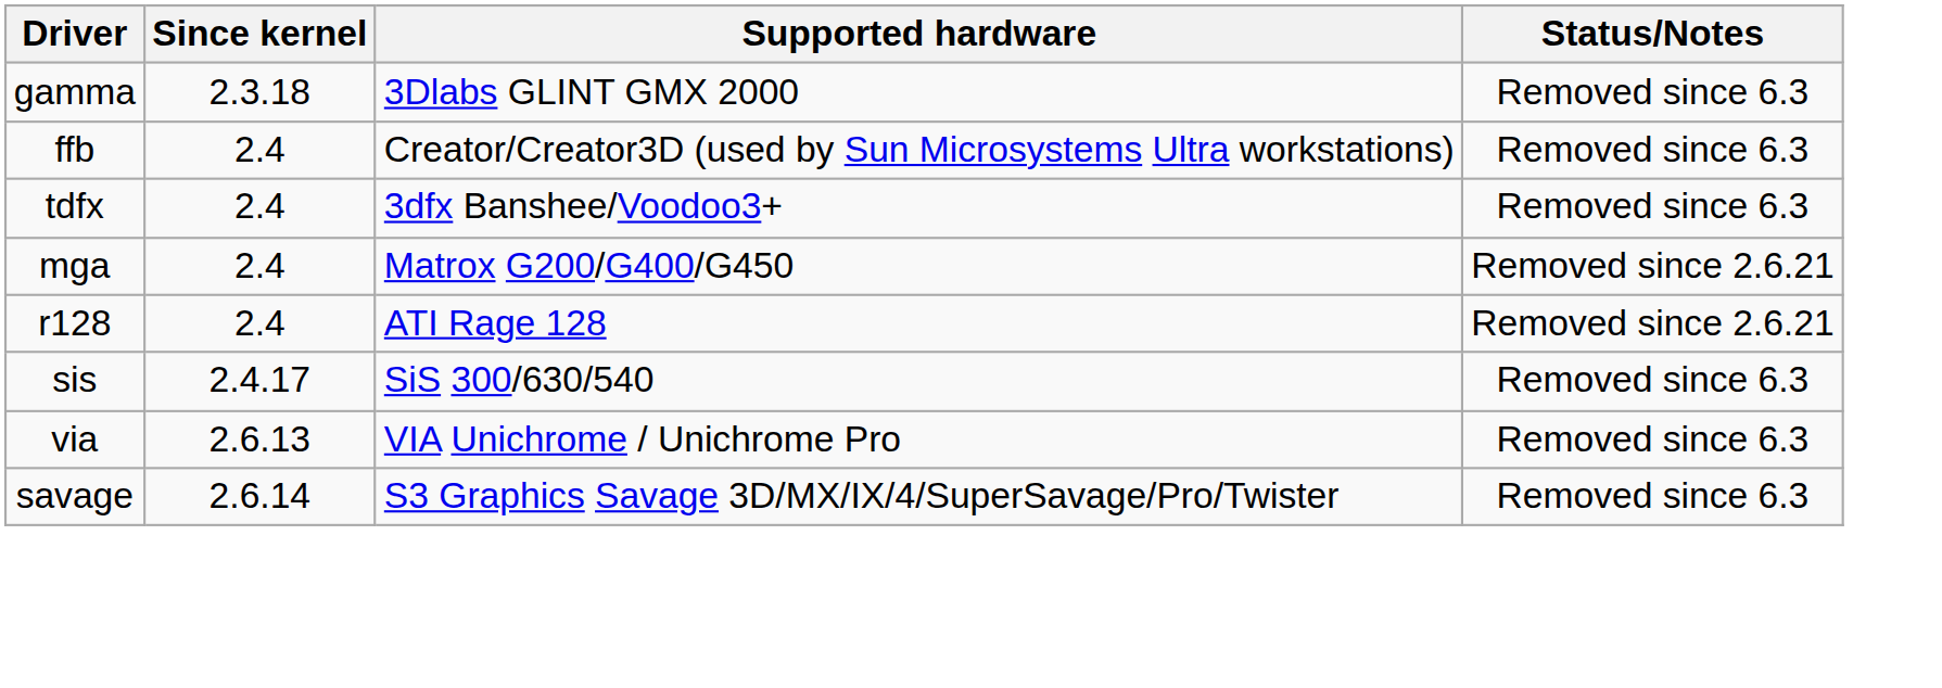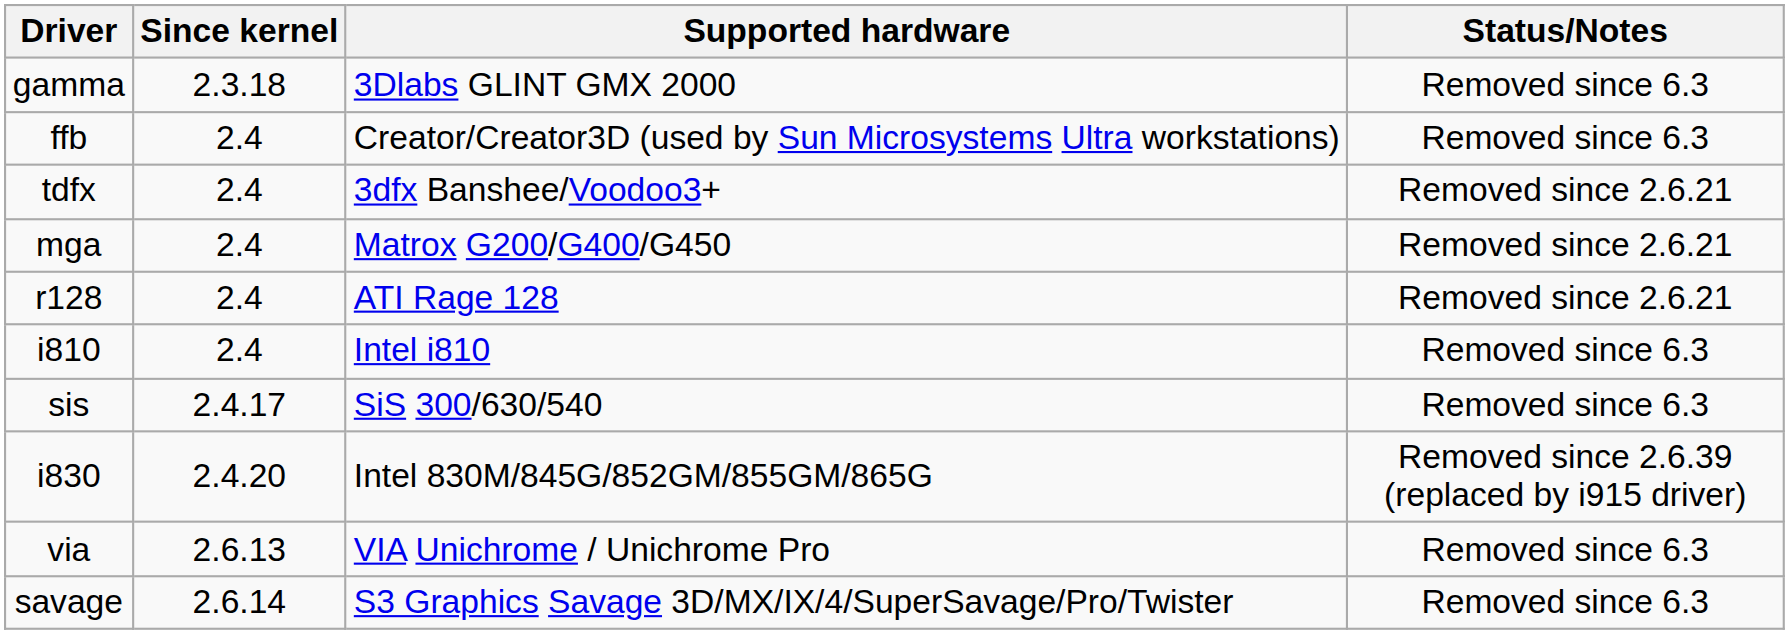tdfx | Status/Notes: Removed since 6.3 -> Removed since 2.6.21
+ row: i810 | 2.4 | Intel i810 | Removed since 6.3
+ row: i830 | 2.4.20 | Intel 830M/845G/852GM/855GM/865G | Removed since 2.6.39 (replaced by i915 driver)
